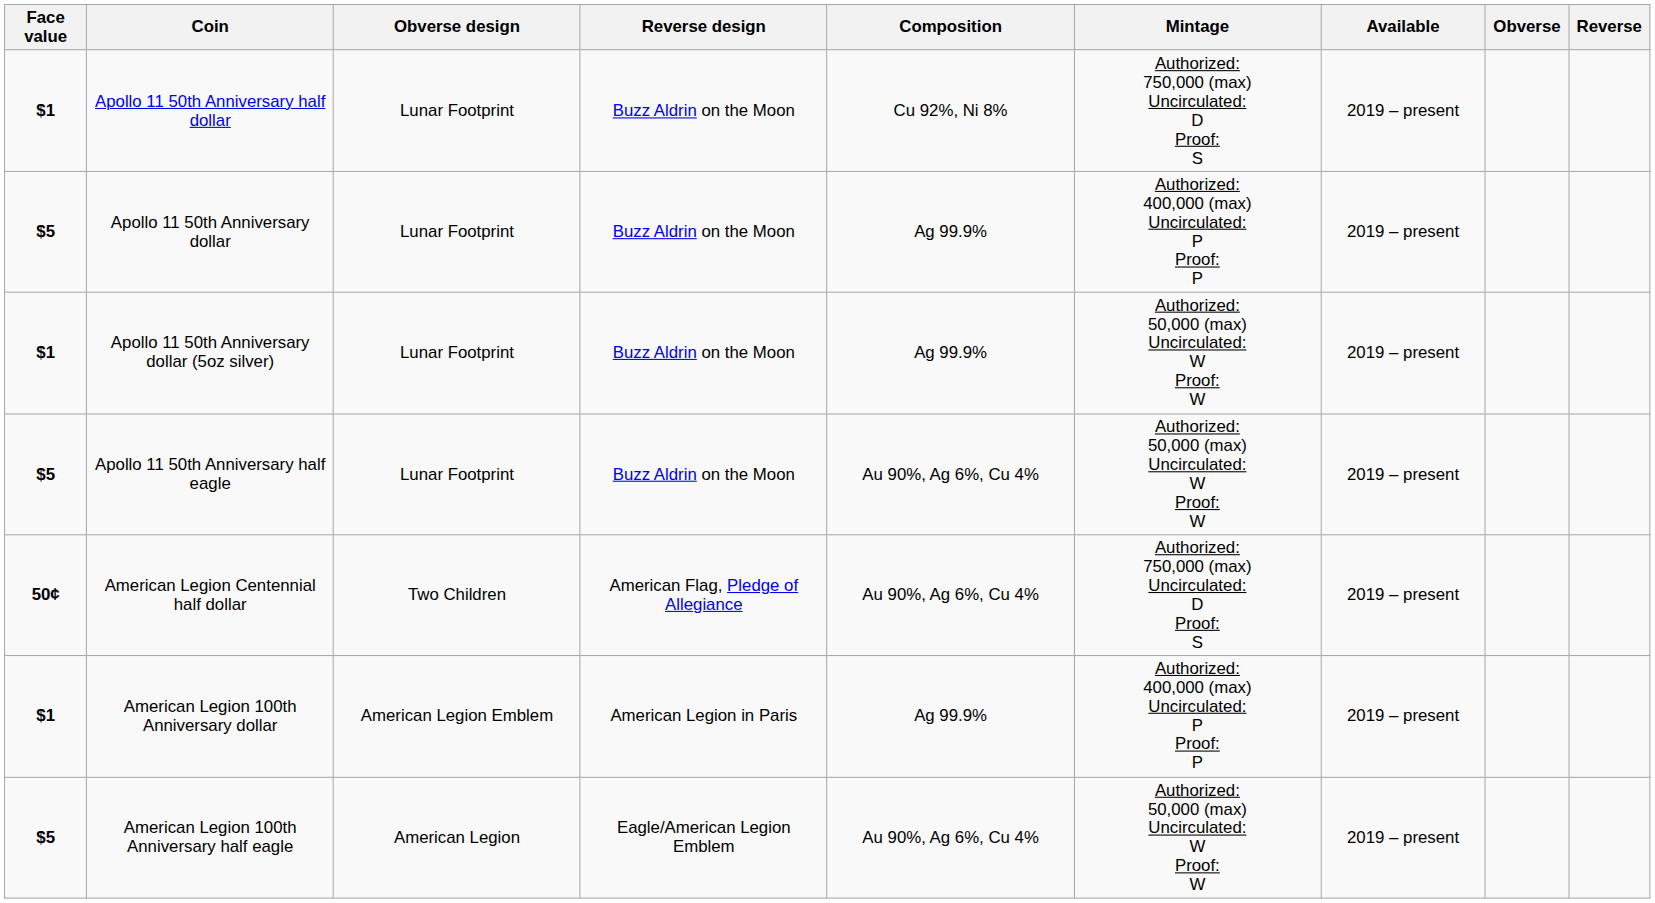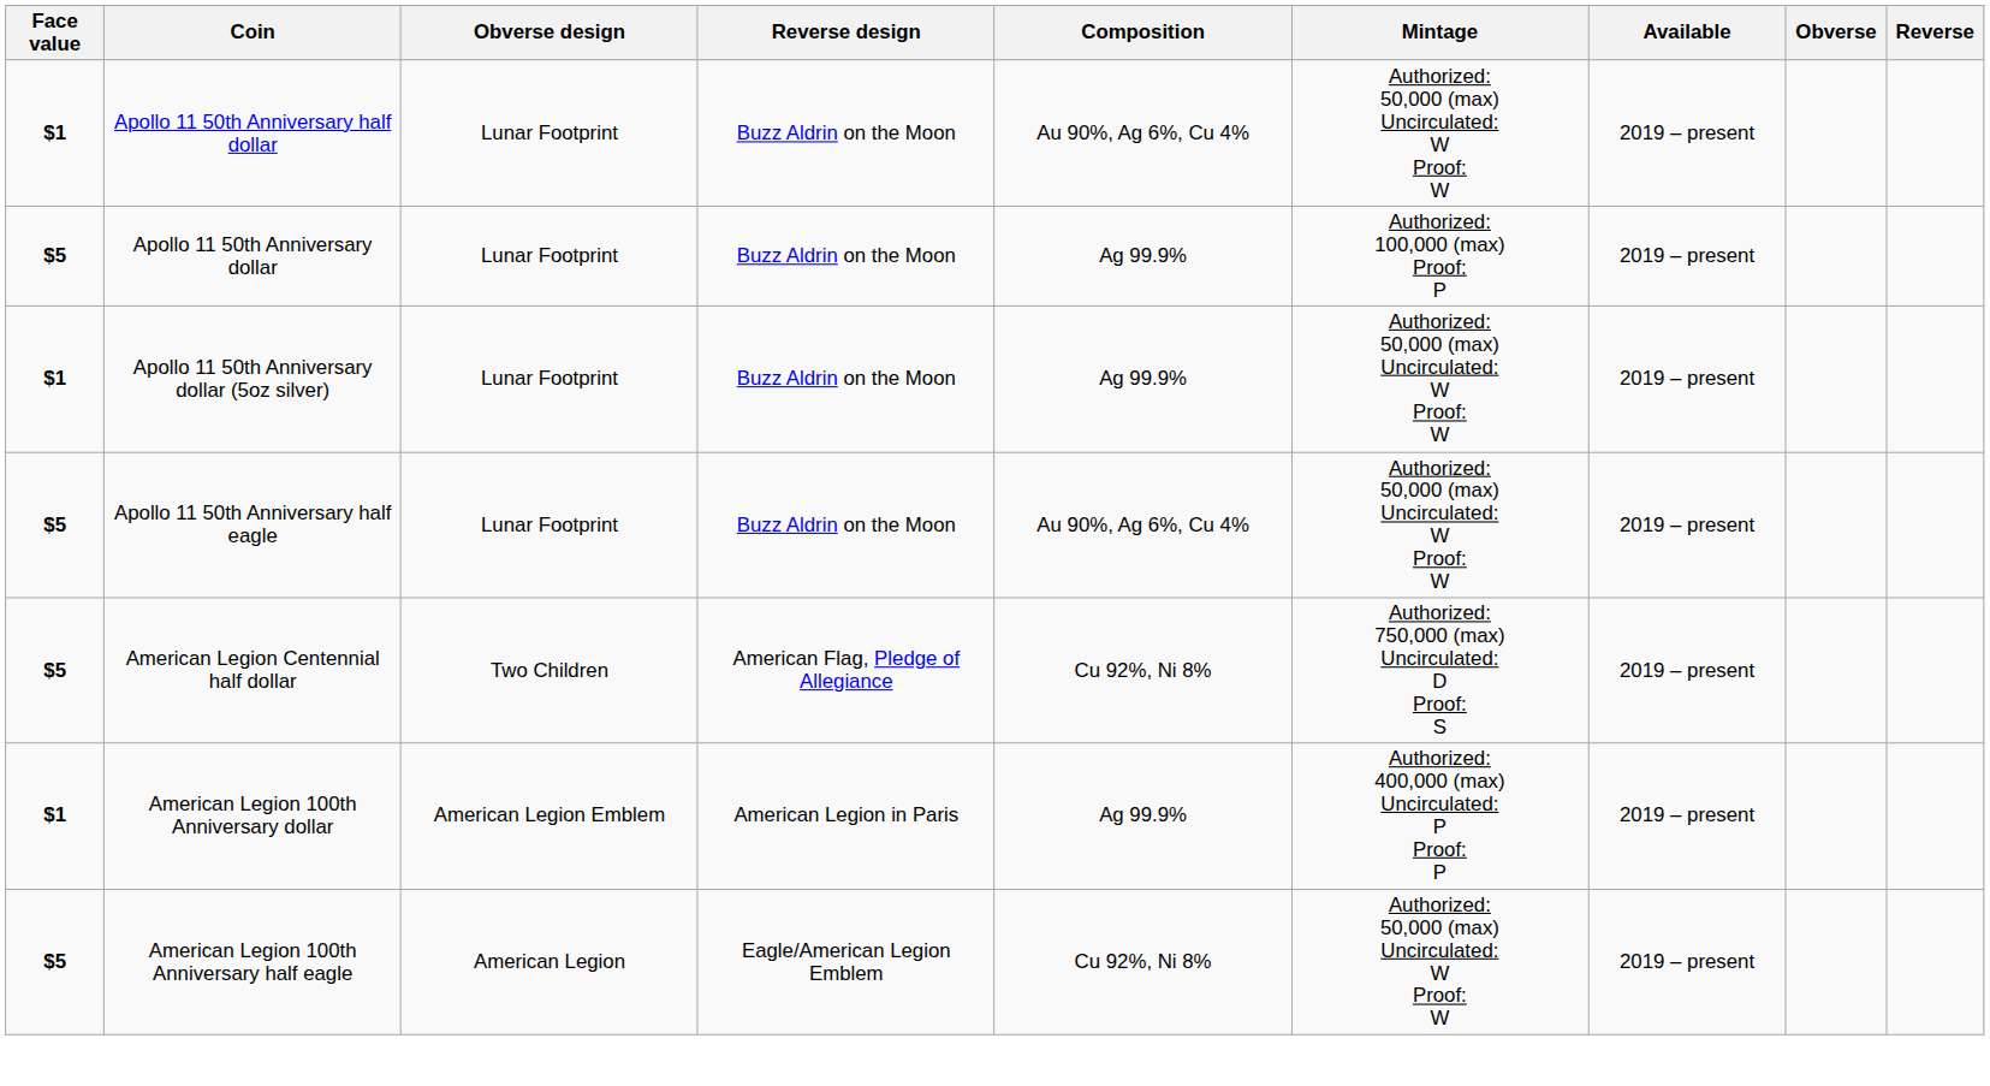Apollo 11 50th Anniversary half dollar | Composition: Cu 92%, Ni 8% -> Au 90%, Ag 6%, Cu 4%
Apollo 11 50th Anniversary half dollar | Mintage: Authorized: 750,000 (max) Uncirculated: D Proof: S -> Authorized: 50,000 (max) Uncirculated: W Proof: W
Apollo 11 50th Anniversary dollar | Mintage: Authorized: 400,000 (max) Uncirculated: P Proof: P -> Authorized: 100,000 (max) Proof: P
American Legion Centennial half dollar | Face value: 50¢ -> $5
American Legion Centennial half dollar | Composition: Au 90%, Ag 6%, Cu 4% -> Cu 92%, Ni 8%
American Legion 100th Anniversary half eagle | Composition: Au 90%, Ag 6%, Cu 4% -> Cu 92%, Ni 8%
